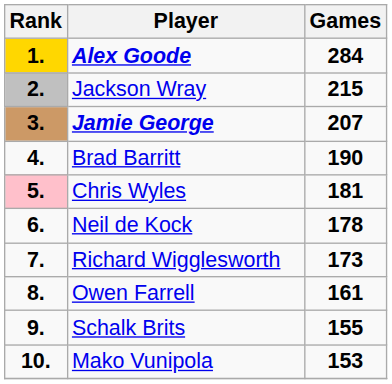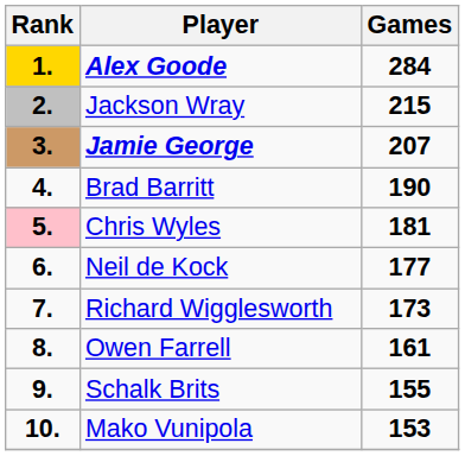Neil de Kock | Games: 178 -> 177
